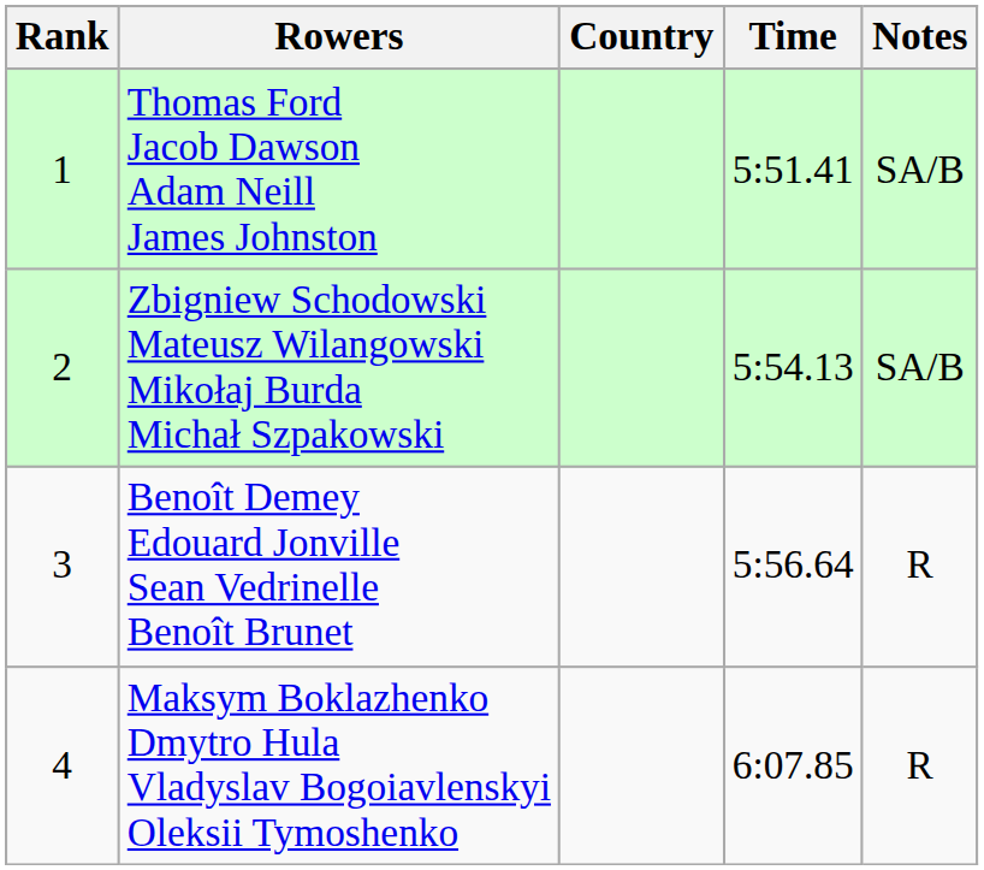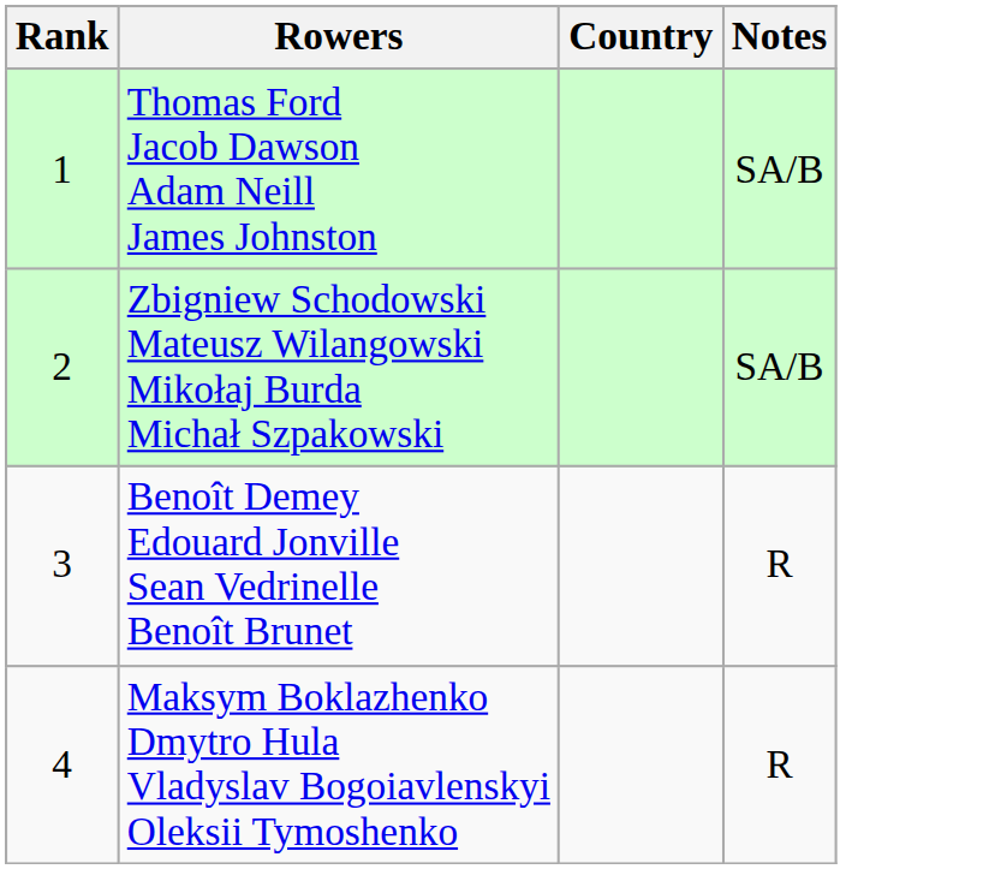- column: Time | 5:51.41 | 5:54.13 | 5:56.64 | 6:07.85
